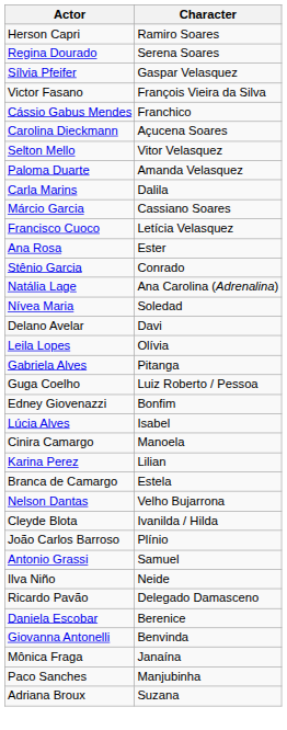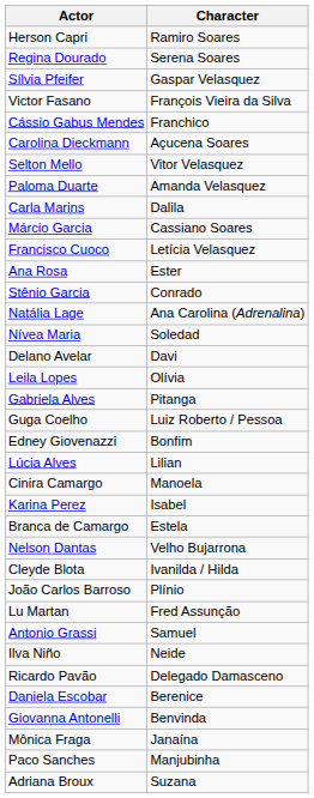Lúcia Alves | Character: Isabel -> Lilian
Karina Perez | Character: Lilian -> Isabel
+ row: Lu Martan | Fred Assunção
